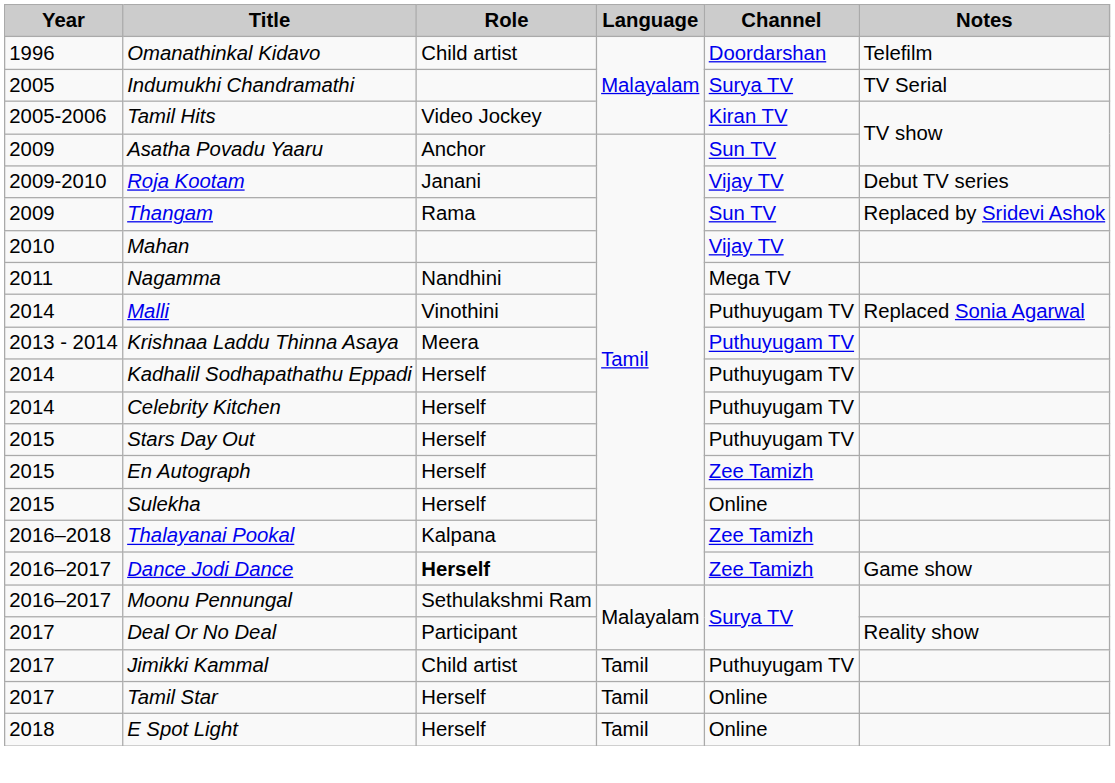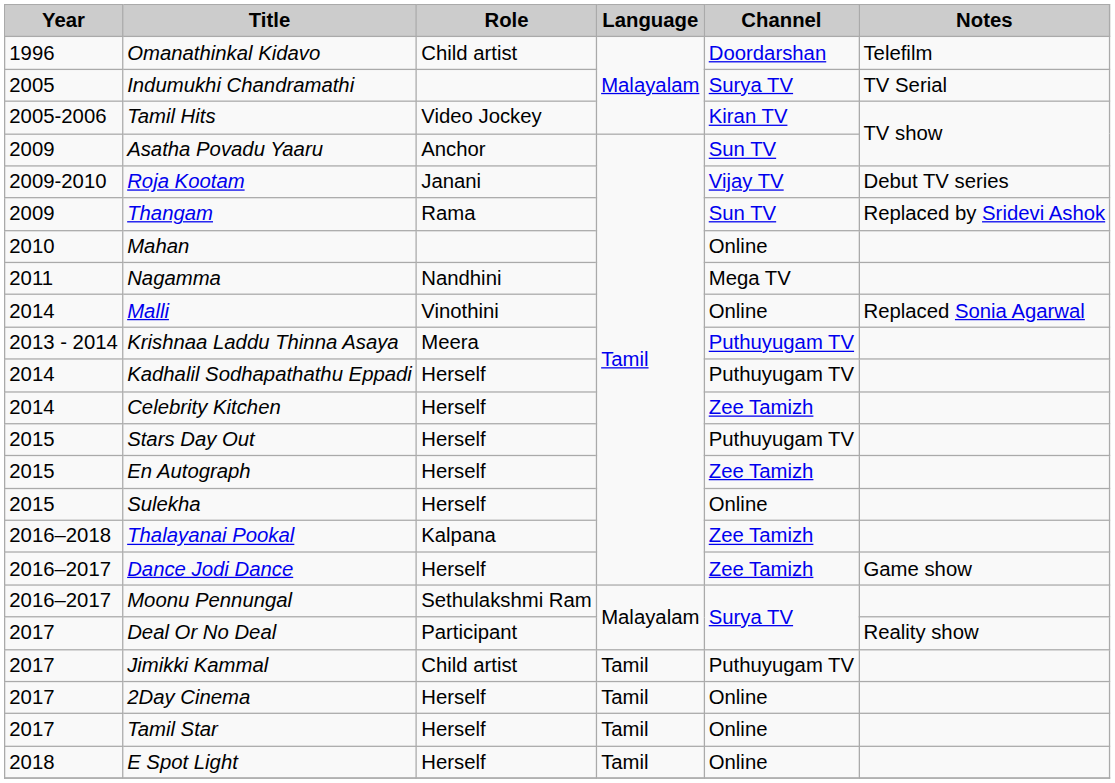Mahan | Channel: Vijay TV -> Online
Malli | Channel: Puthuyugam TV -> Online
Celebrity Kitchen | Channel: Puthuyugam TV -> Zee Tamizh
Dance Jodi Dance | Role: bold -> normal
+ row: 2017 | 2Day Cinema | Herself | Tamil | Online
